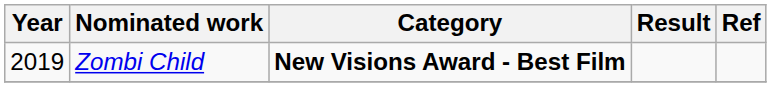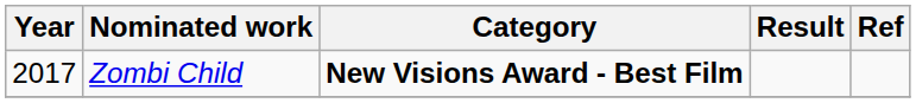Zombi Child | Year: 2019 -> 2017
